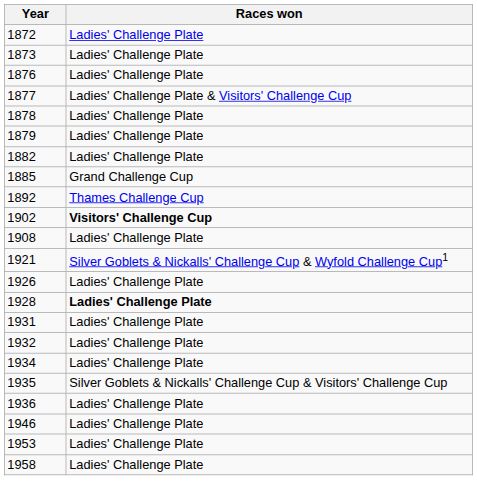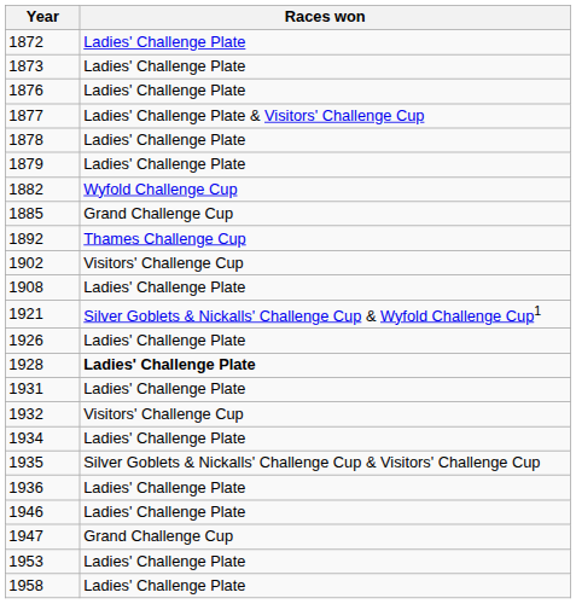1882 | Races won: Ladies' Challenge Plate -> Wyfold Challenge Cup
1902 | Races won: bold -> normal
1932 | Races won: Ladies' Challenge Plate -> Visitors' Challenge Cup
+ row: 1947 | Grand Challenge Cup
